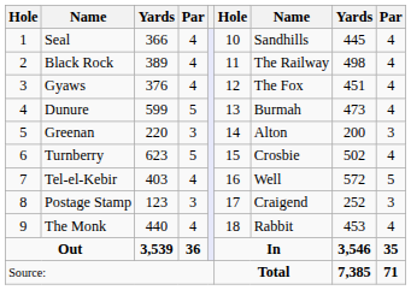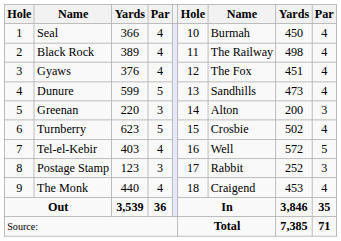Seal | column 7: Sandhills -> Burmah
Seal | column 8: 445 -> 450
Dunure | column 7: Burmah -> Sandhills
Postage Stamp | column 7: Craigend -> Rabbit
The Monk | column 7: Rabbit -> Craigend
Out | column 8: 3,546 -> 3,846
